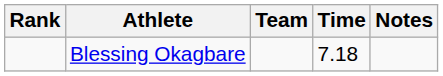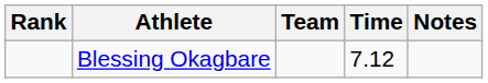Blessing Okagbare | Time: 7.18 -> 7.12
